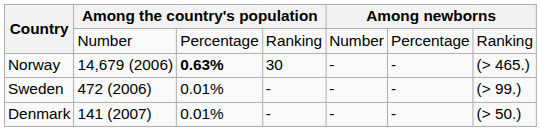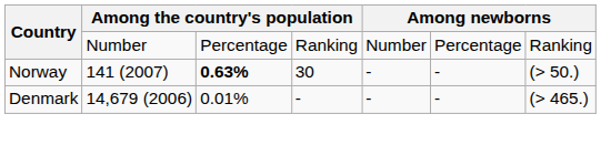Norway | column 2: 14,679 (2006) -> 141 (2007)
Norway | column 7: (> 465.) -> (> 50.)
- row: Sweden | 472 (2006) | 0.01% | - | - | - | (> 99.)
Denmark | column 2: 141 (2007) -> 14,679 (2006)
Denmark | column 7: (> 50.) -> (> 465.)
